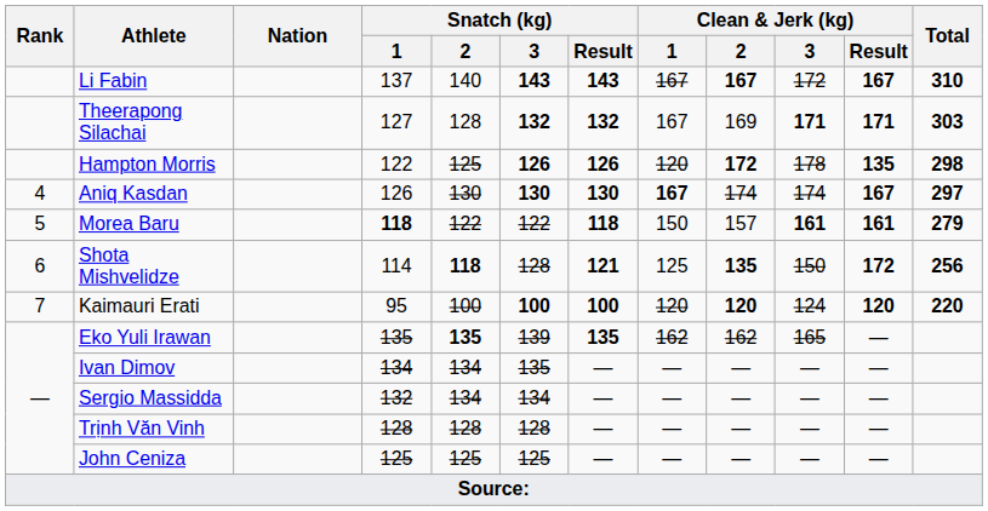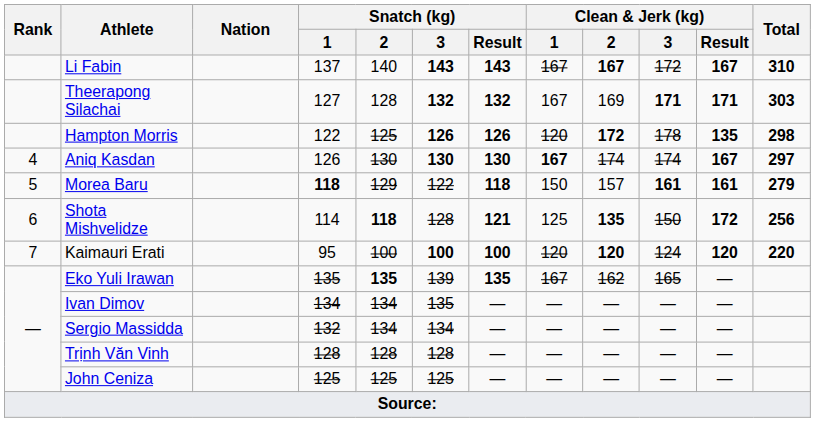Morea Baru | Snatch (kg) / 2: 122 -> 129
Eko Yuli Irawan | Clean & Jerk (kg) / 1: 162 -> 167
